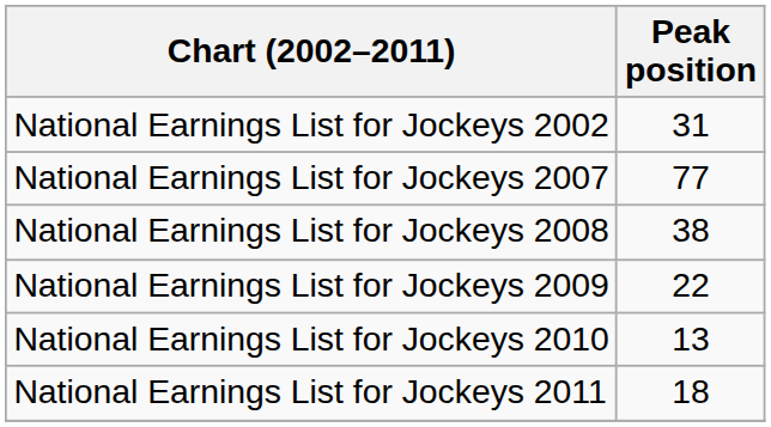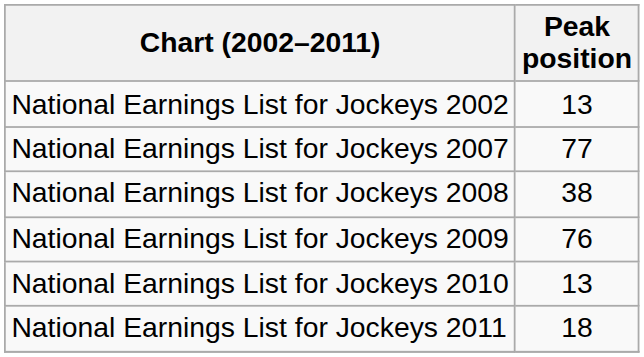National Earnings List for Jockeys 2002 | Peak position: 31 -> 13
National Earnings List for Jockeys 2009 | Peak position: 22 -> 76
